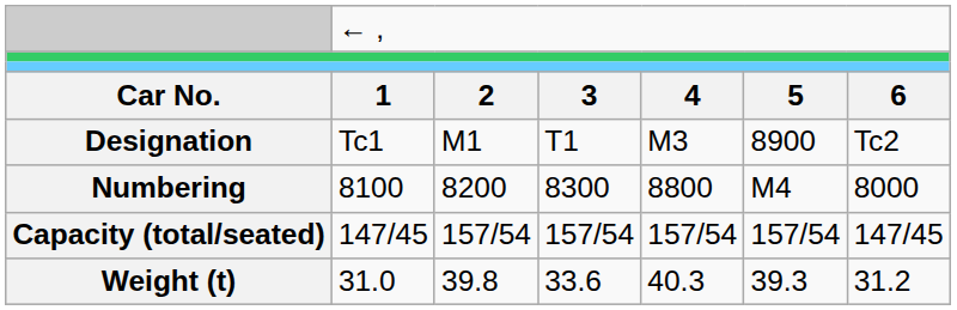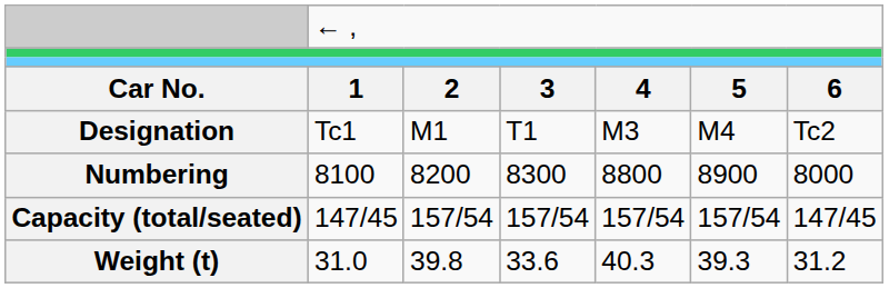Designation | column 6: 8900 -> M4
Numbering | column 6: M4 -> 8900
